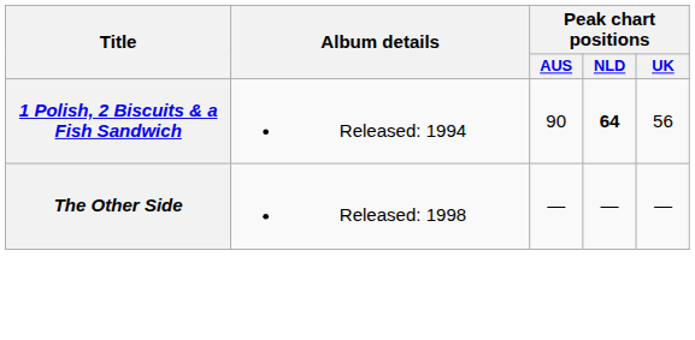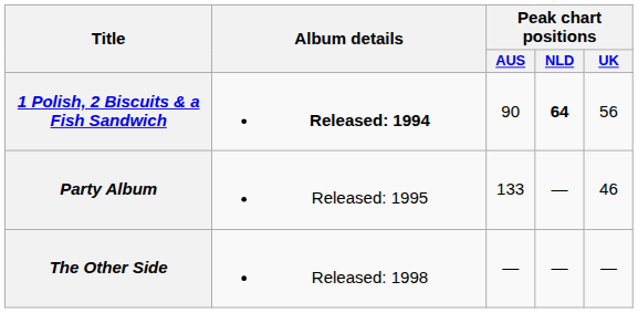1 Polish, 2 Biscuits & a Fish Sandwich | Album details: normal -> bold
+ row: Party Album | Released: 1995 | 133 | — | 46
